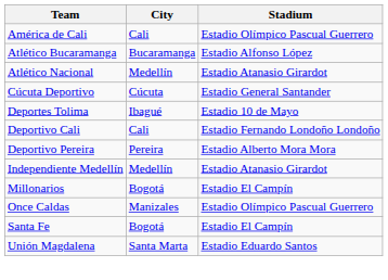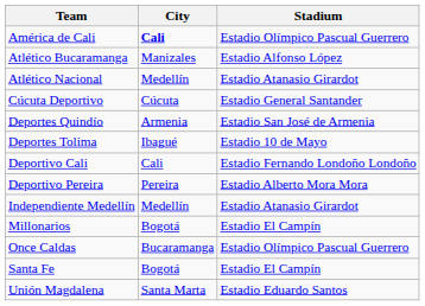América de Cali | City: normal -> bold
Atlético Bucaramanga | City: Bucaramanga -> Manizales
+ row: Deportes Quindío | Armenia | Estadio San José de Armenia
Once Caldas | City: Manizales -> Bucaramanga
